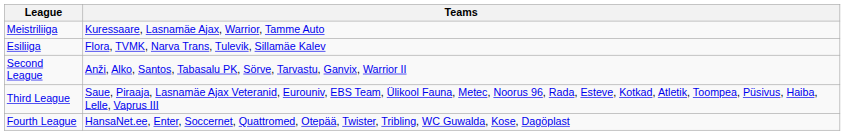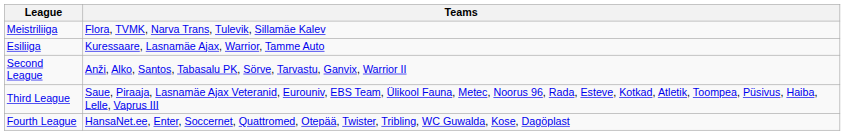Meistriliiga | Teams: Kuressaare, Lasnamäe Ajax, Warrior, Tamme Auto -> Flora, TVMK, Narva Trans, Tulevik, Sillamäe Kalev
Esiliiga | Teams: Flora, TVMK, Narva Trans, Tulevik, Sillamäe Kalev -> Kuressaare, Lasnamäe Ajax, Warrior, Tamme Auto
